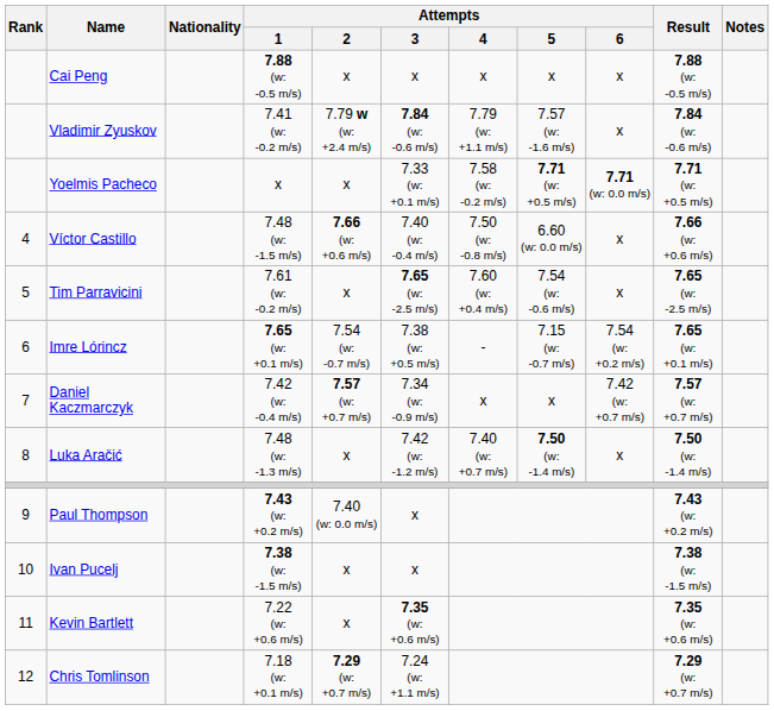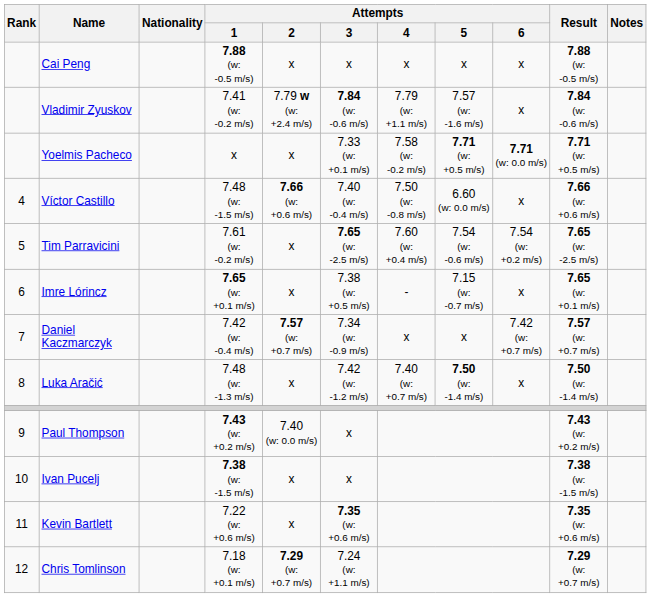Tim Parravicini | Attempts / 6: x -> 7.54 (w: +0.2 m/s)
Imre Lórincz | Attempts / 2: 7.54 (w: -0.7 m/s) -> x
Imre Lórincz | Attempts / 6: 7.54 (w: +0.2 m/s) -> x
